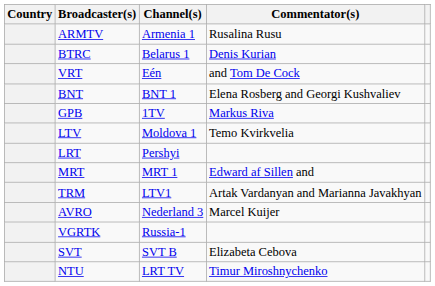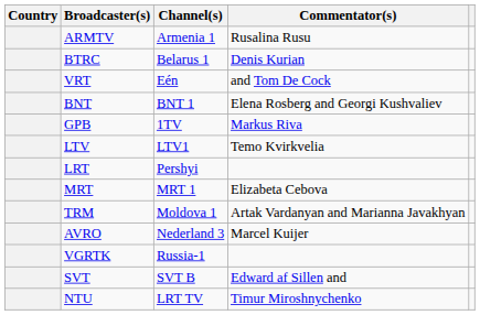LTV | Channel(s): Moldova 1 -> LTV1
MRT | Commentator(s): Edward af Sillen and -> Elizabeta Cebova
TRM | Channel(s): LTV1 -> Moldova 1
SVT | Commentator(s): Elizabeta Cebova -> Edward af Sillen and
